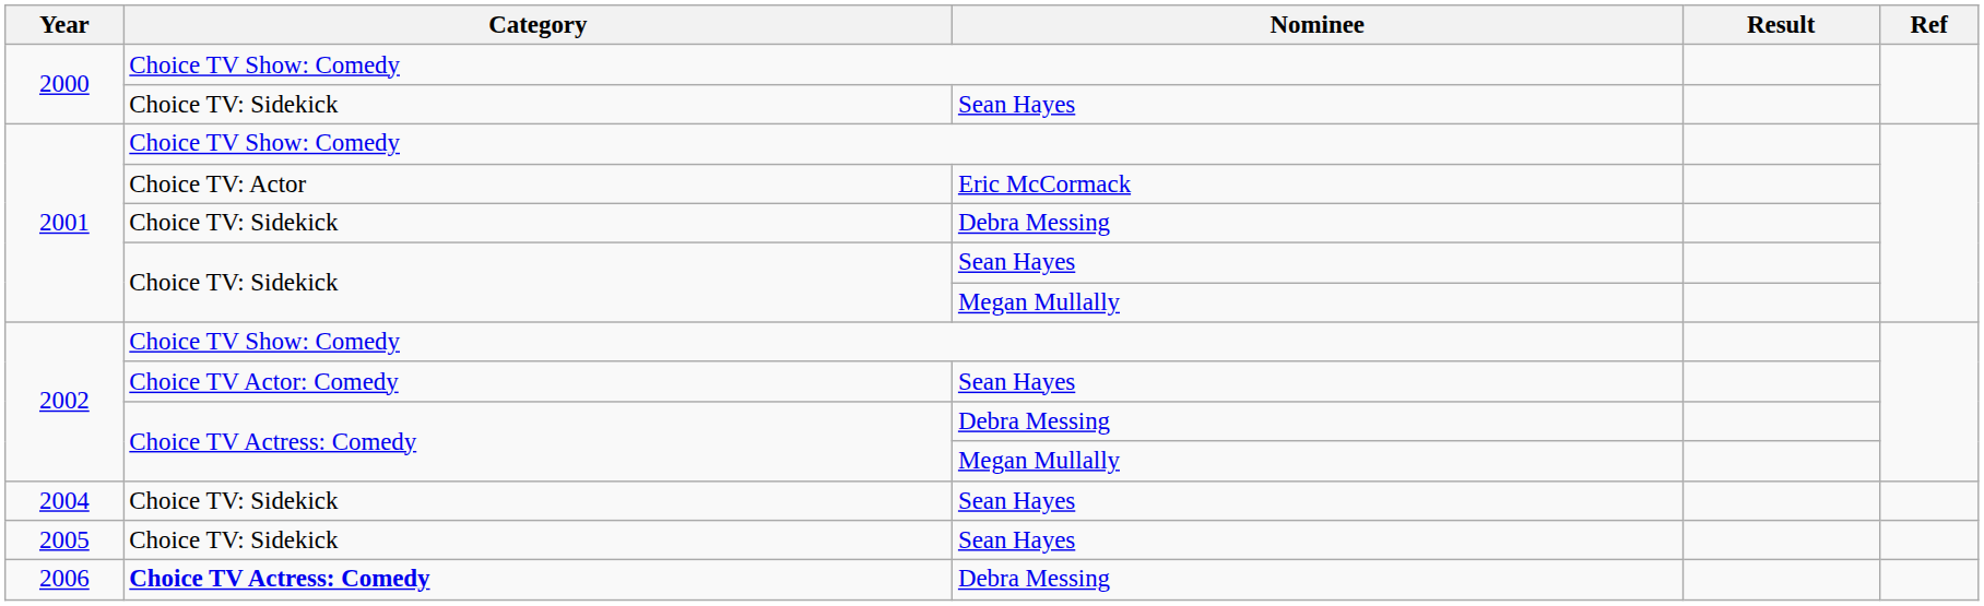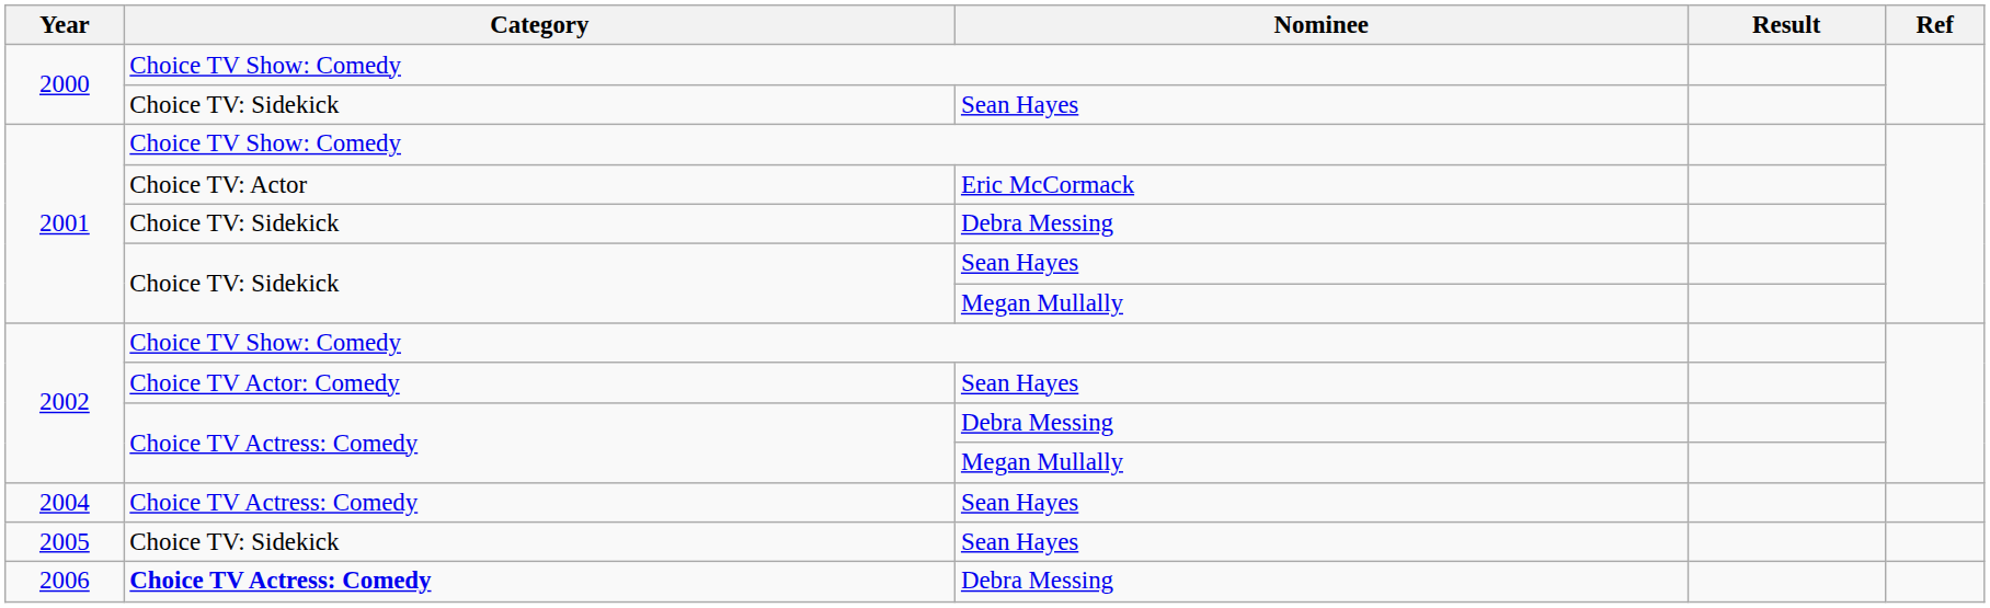2004 | Category: Choice TV: Sidekick -> Choice TV Actress: Comedy
